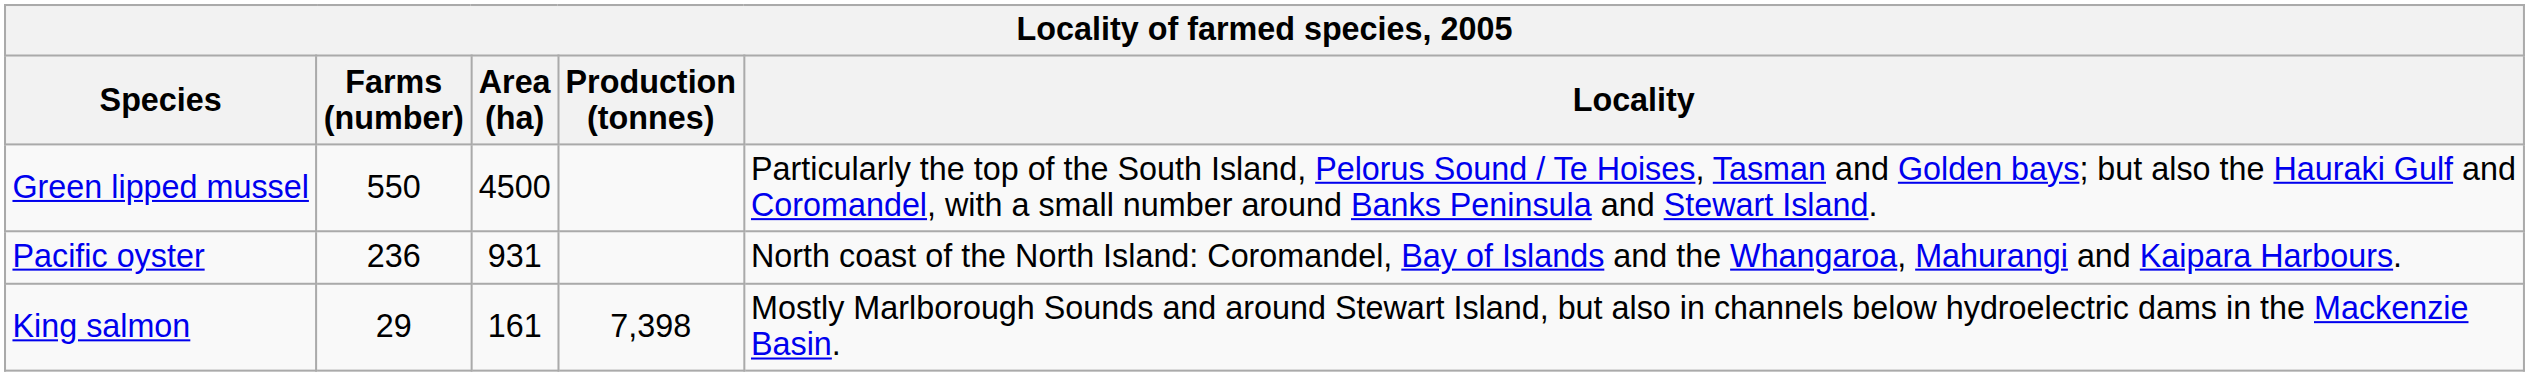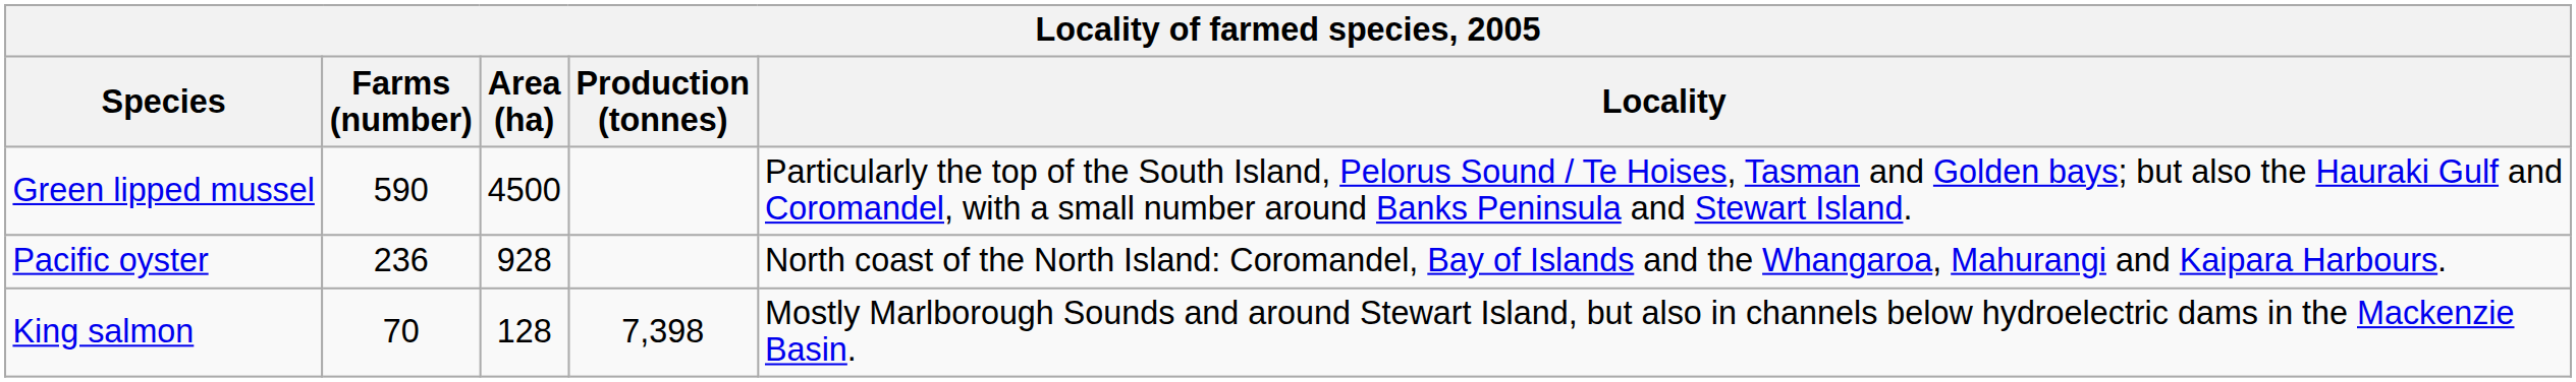Green lipped mussel | Farms (number): 550 -> 590
Pacific oyster | Area (ha): 931 -> 928
King salmon | Farms (number): 29 -> 70
King salmon | Area (ha): 161 -> 128
